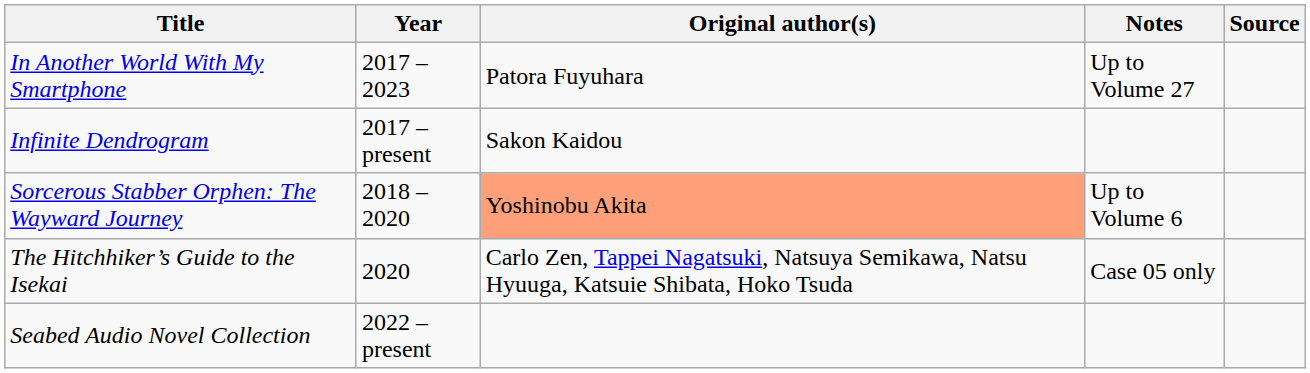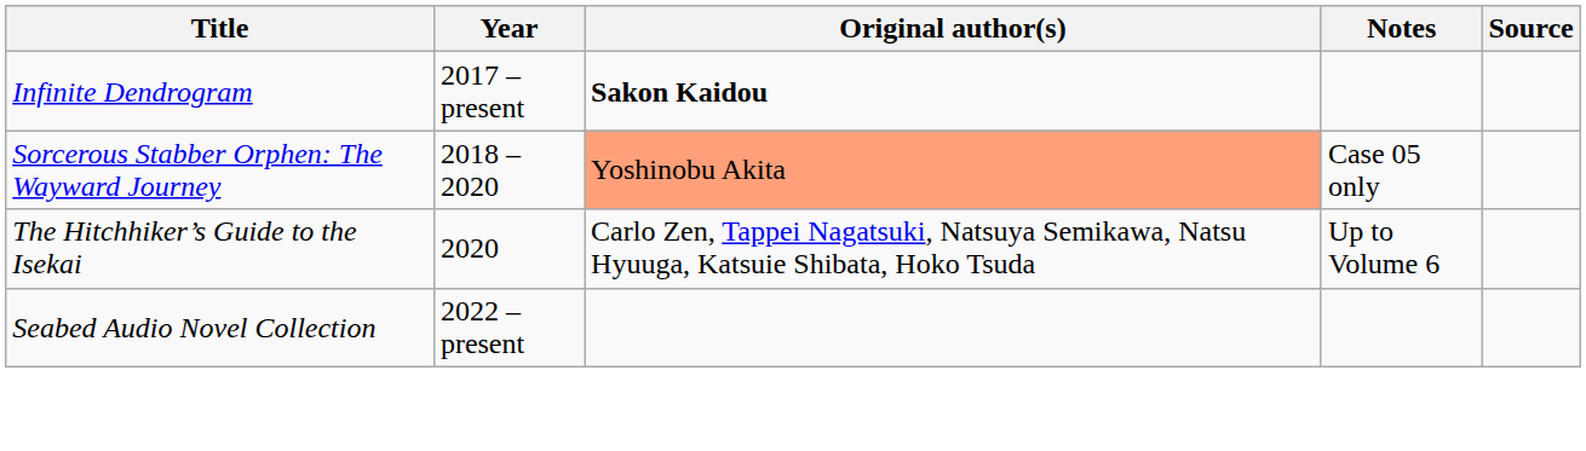- row: In Another World With My Smartphone | 2017 – 2023 | Patora Fuyuhara | Up to Volume 27
Infinite Dendrogram | Original author(s): normal -> bold
Sorcerous Stabber Orphen: The Wayward Journey | Notes: Up to Volume 6 -> Case 05 only
The Hitchhiker’s Guide to the Isekai | Notes: Case 05 only -> Up to Volume 6
